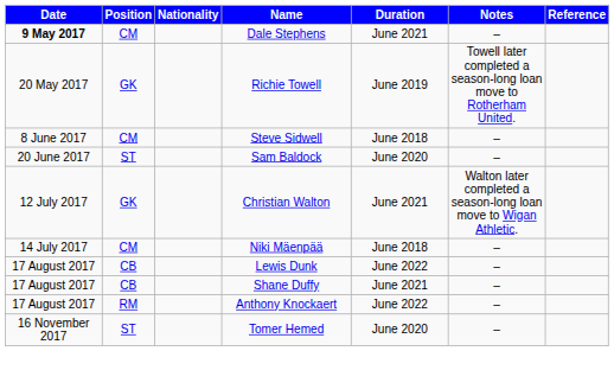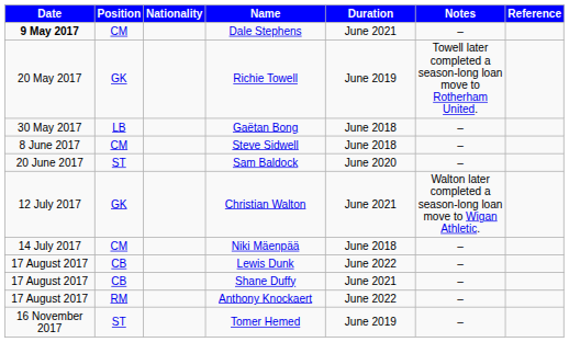+ row: 30 May 2017 | LB | Gaëtan Bong | June 2018 | –
Tomer Hemed | Duration: June 2020 -> June 2019
